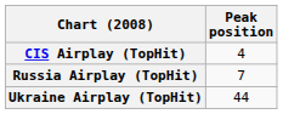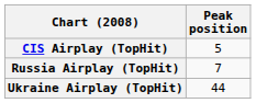CIS Airplay (TopHit) | Peak position: 4 -> 5
